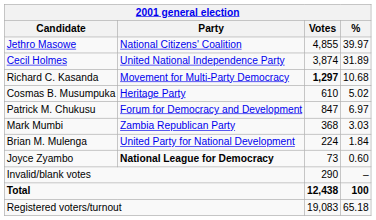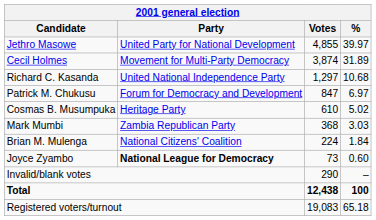Jethro Masowe | Party: National Citizens' Coalition -> United Party for National Development
Cecil Holmes | Party: United National Independence Party -> Movement for Multi-Party Democracy
Richard C. Kasanda | Party: Movement for Multi-Party Democracy -> United National Independence Party
Richard C. Kasanda | Votes: bold -> normal
rows swapped: Patrick M. Chukusu <-> Cosmas B. Musumpuka
Brian M. Mulenga | Party: United Party for National Development -> National Citizens' Coalition
